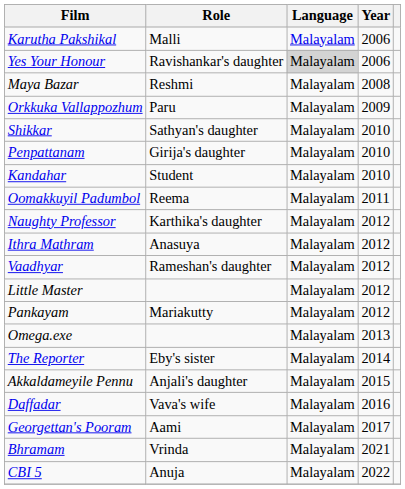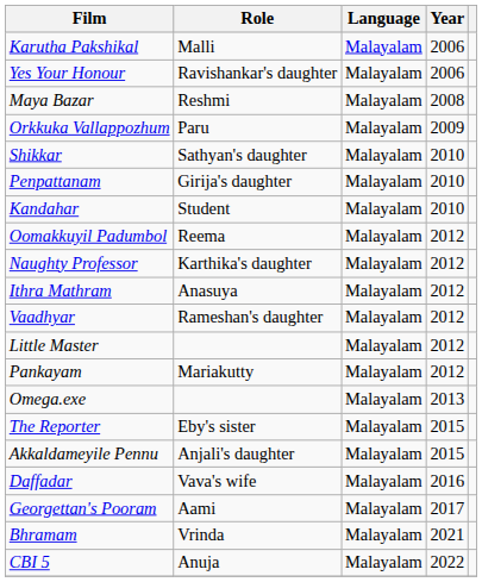Yes Your Honour | Language: lightgrey background -> no background
Oomakkuyil Padumbol | Year: 2011 -> 2012
The Reporter | Year: 2014 -> 2015
